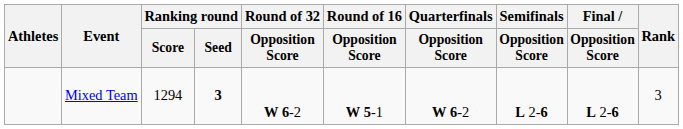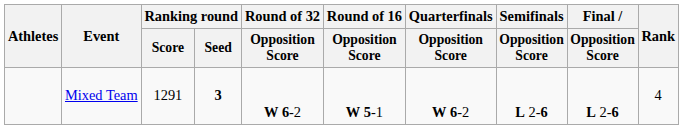Mixed Team | Ranking round / Score: 1294 -> 1291
Mixed Team | Rank: 3 -> 4
